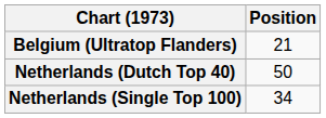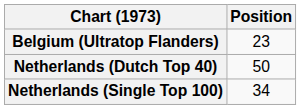Belgium (Ultratop Flanders) | Position: 21 -> 23
